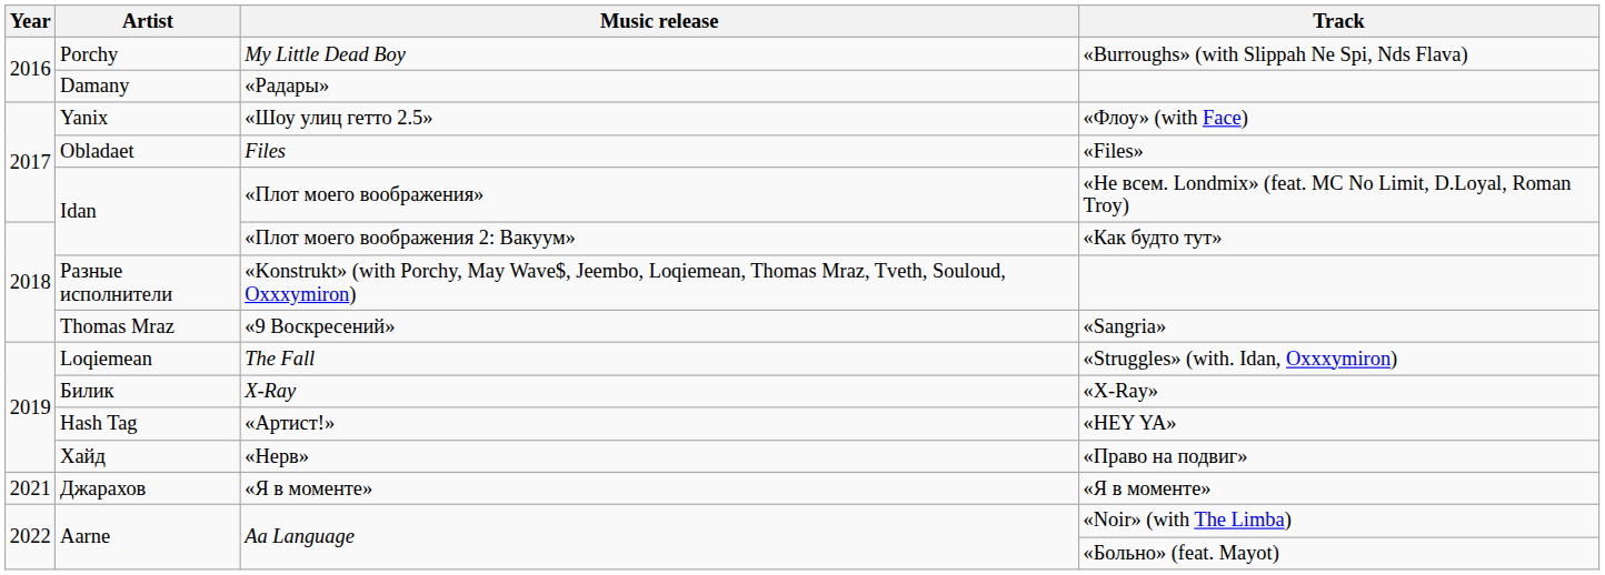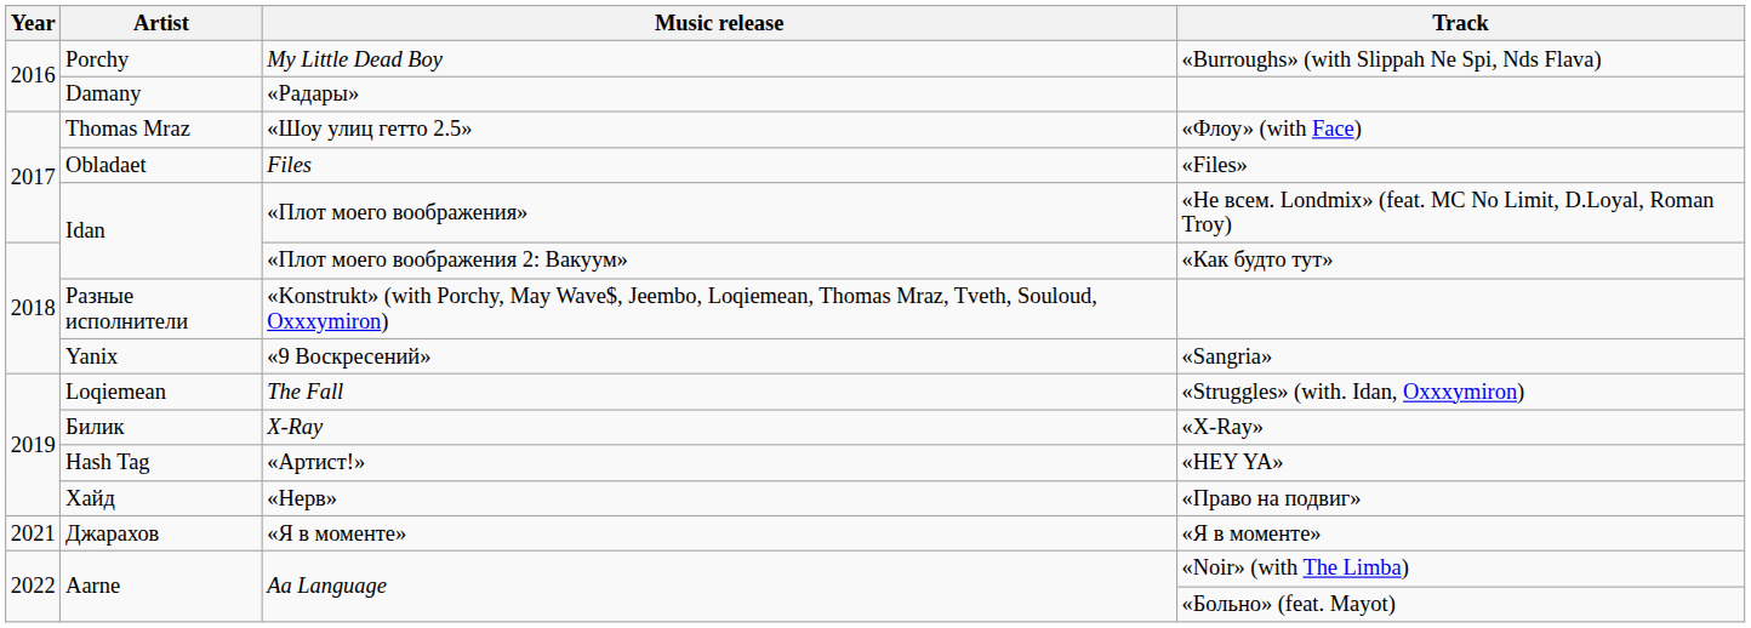«Шоу улиц гетто 2.5» | Artist: Yanix -> Thomas Mraz
«9 Воскресений» | Artist: Thomas Mraz -> Yanix
